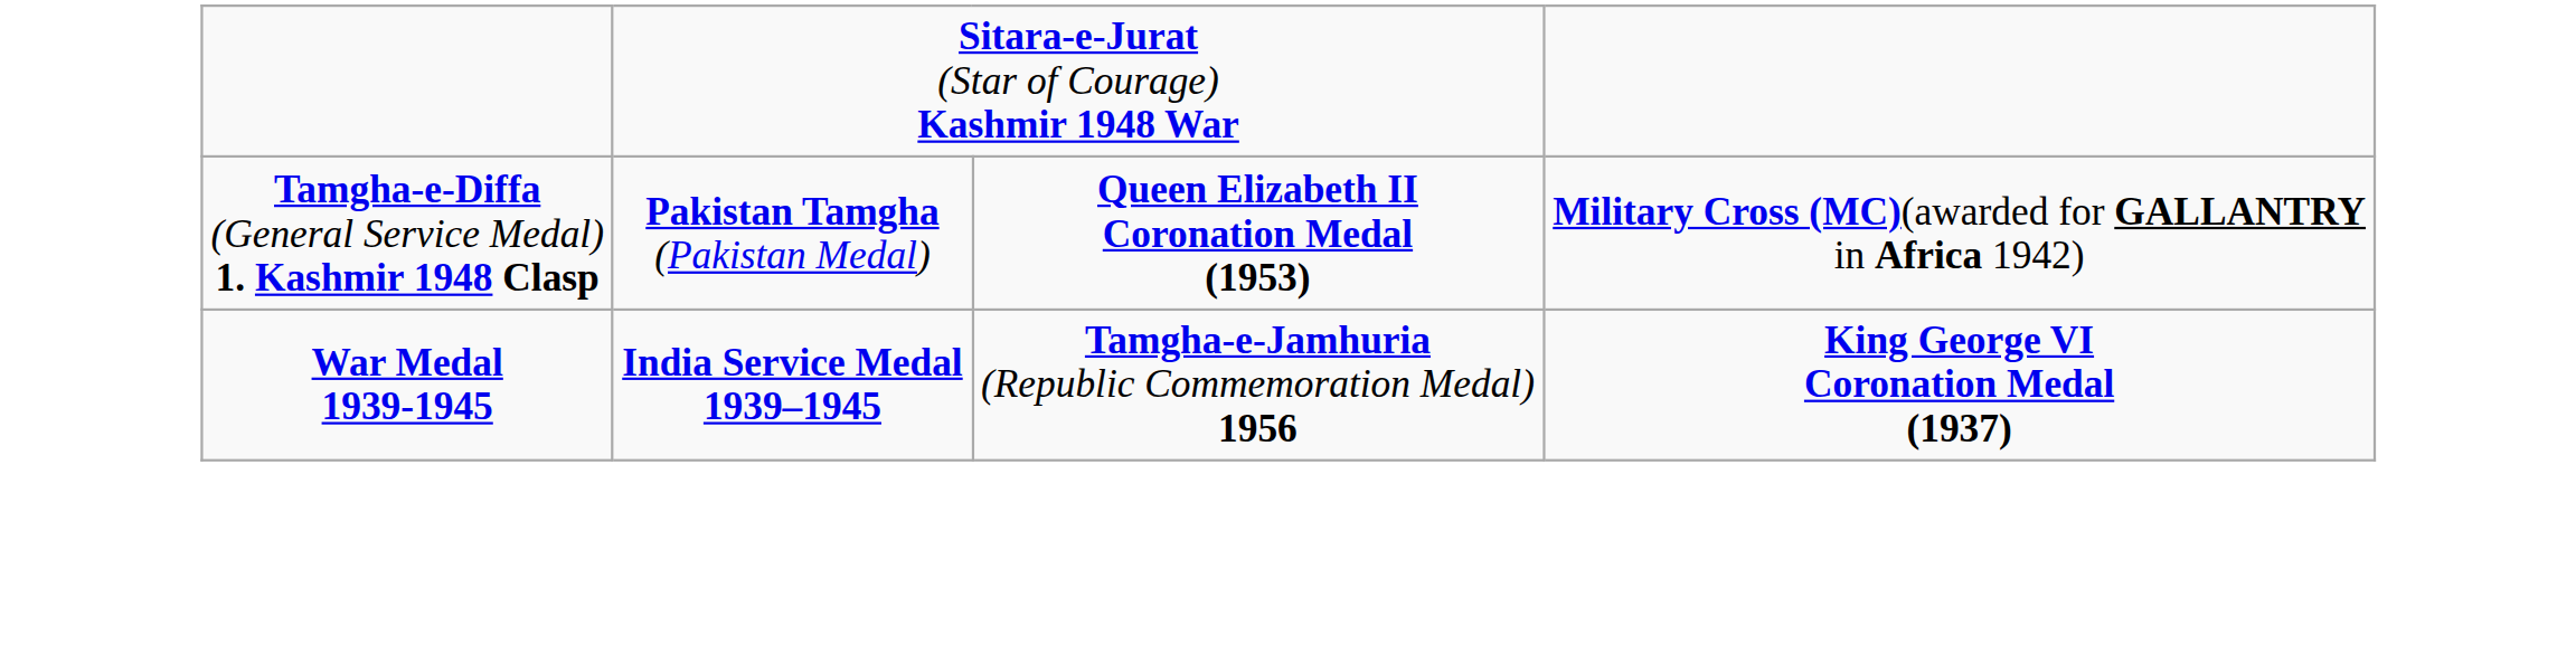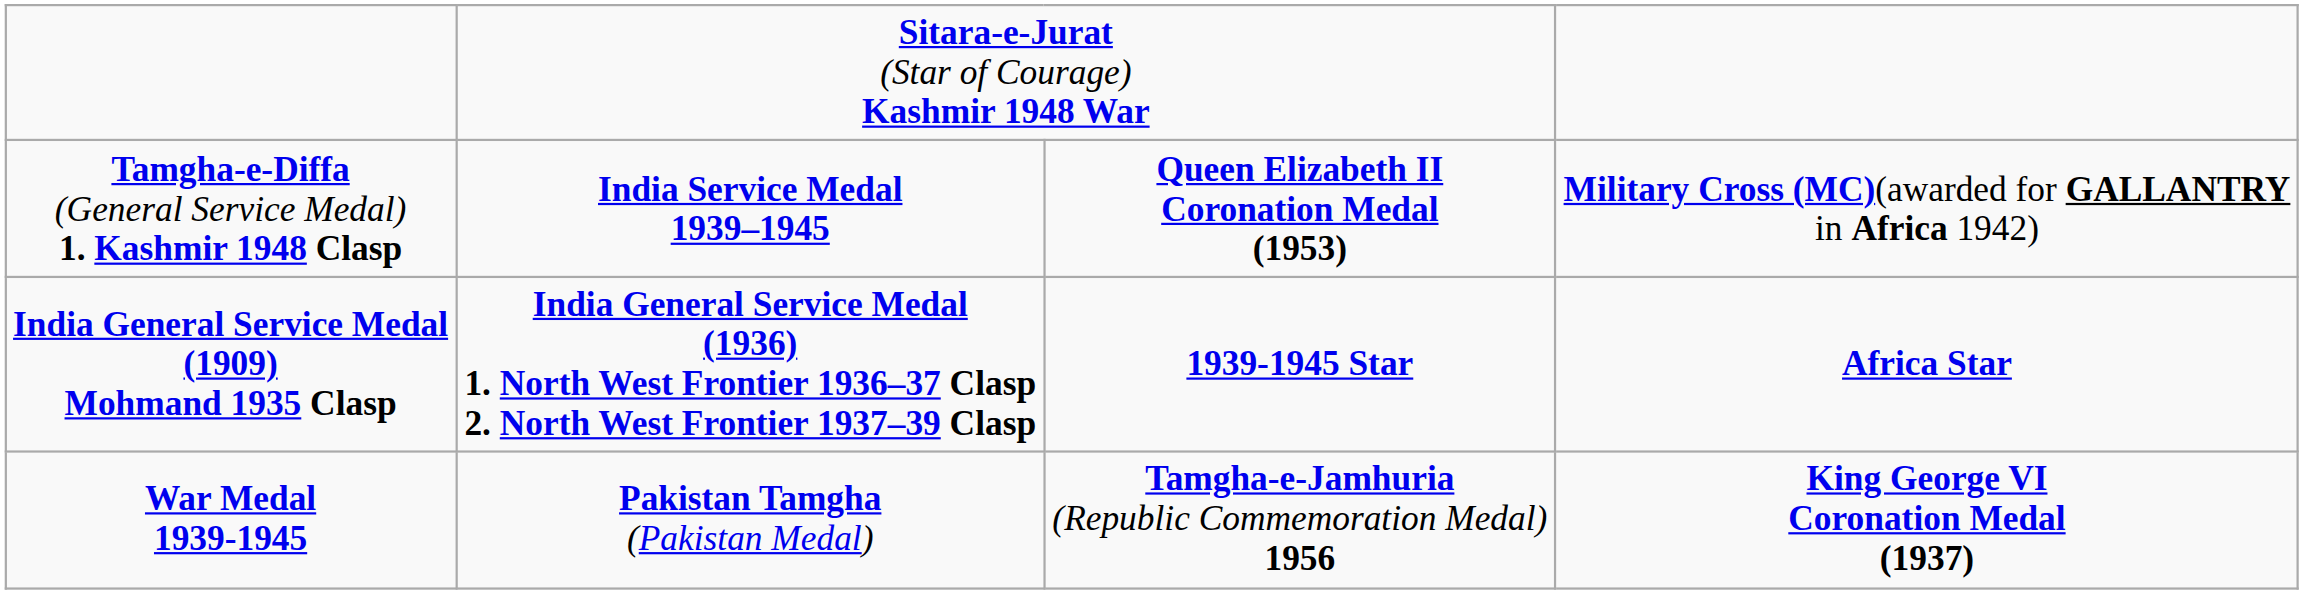Tamgha-e-Diffa (General Service Medal) 1. Kashmir 1948 Clasp | column 2: Pakistan Tamgha (Pakistan Medal) -> India Service Medal 1939–1945
+ row: India General Service Medal (1909) Mohmand 1935 Clasp | India General Service Medal (1936) 1. North West Frontier 1936–37 Clasp 2. North West Frontier 1937–39 Clasp | 1939-1945 Star | Africa Star
War Medal 1939-1945 | column 2: India Service Medal 1939–1945 -> Pakistan Tamgha (Pakistan Medal)
